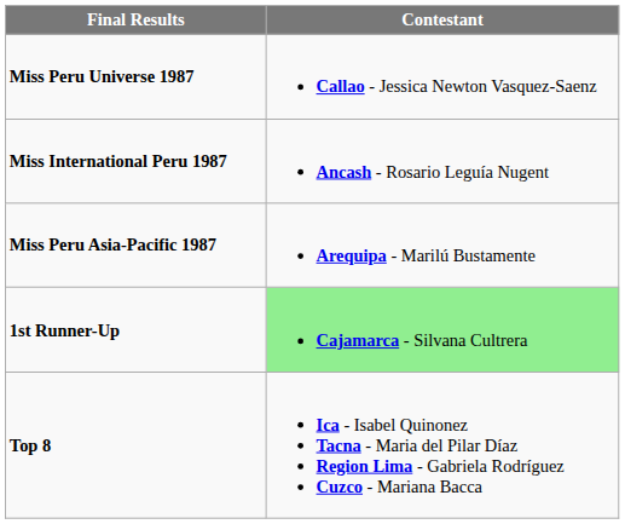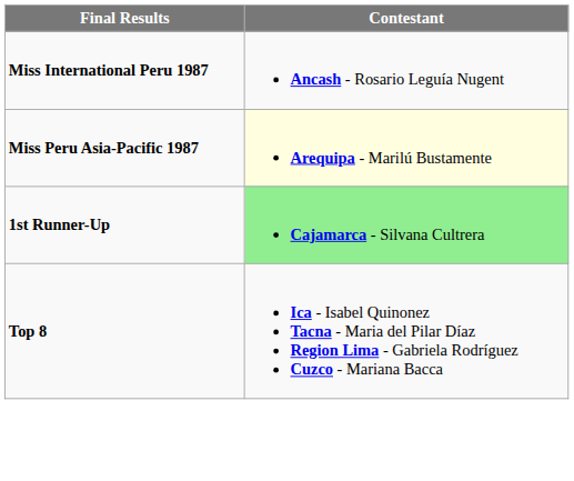- row: Miss Peru Universe 1987 | Callao - Jessica Newton Vasquez-Saenz
Miss Peru Asia-Pacific 1987 | Contestant: no background -> lightyellow background
